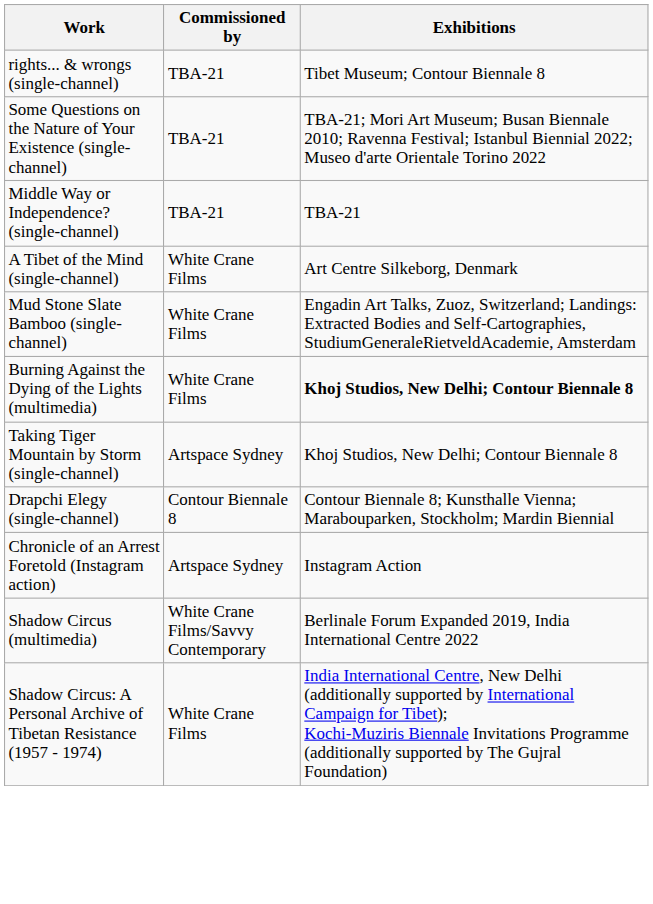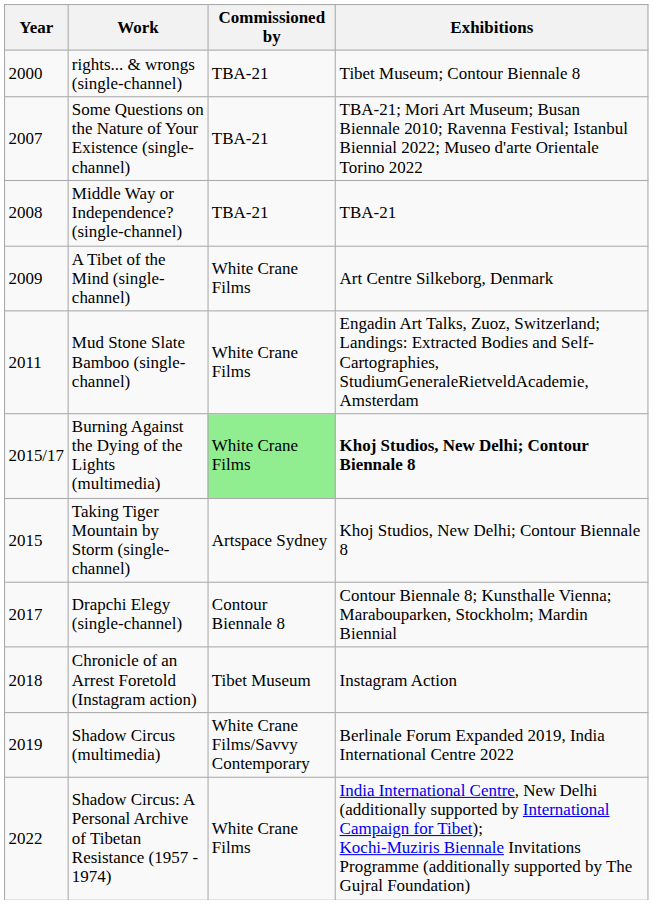+ column: Year | 2000 | 2007 | 2008 | 2009 | 2011 | 2015/17 | 2015 | 2017 | 2018 | 2019 | 2022
Burning Against the Dying of the Lights (multimedia) | Commissioned by: no background -> lightgreen background
Chronicle of an Arrest Foretold (Instagram action) | Commissioned by: Artspace Sydney -> Tibet Museum
